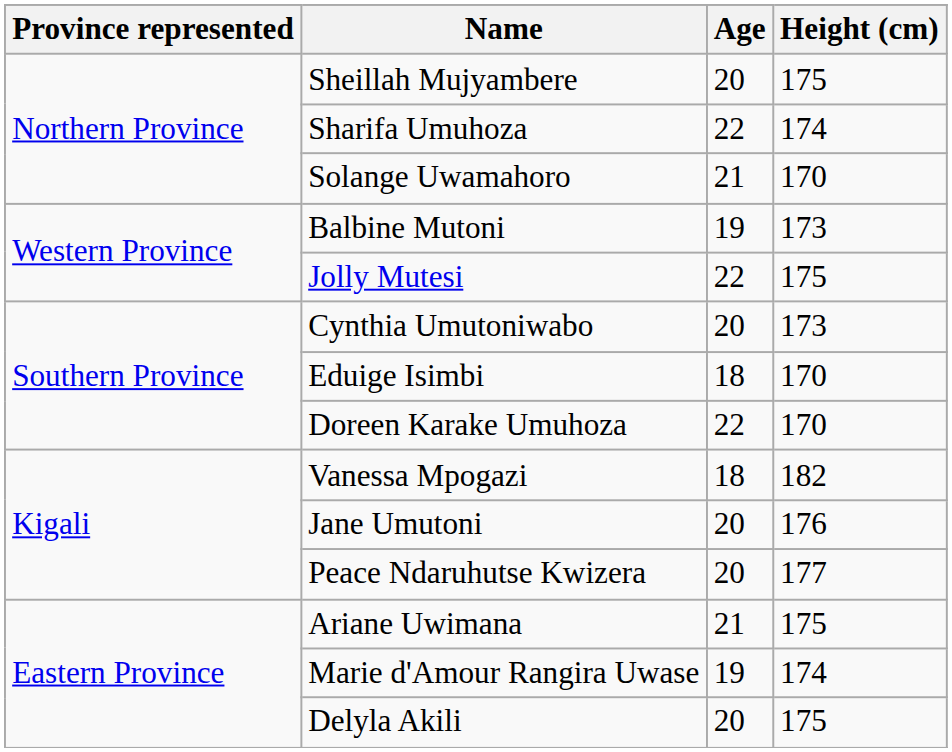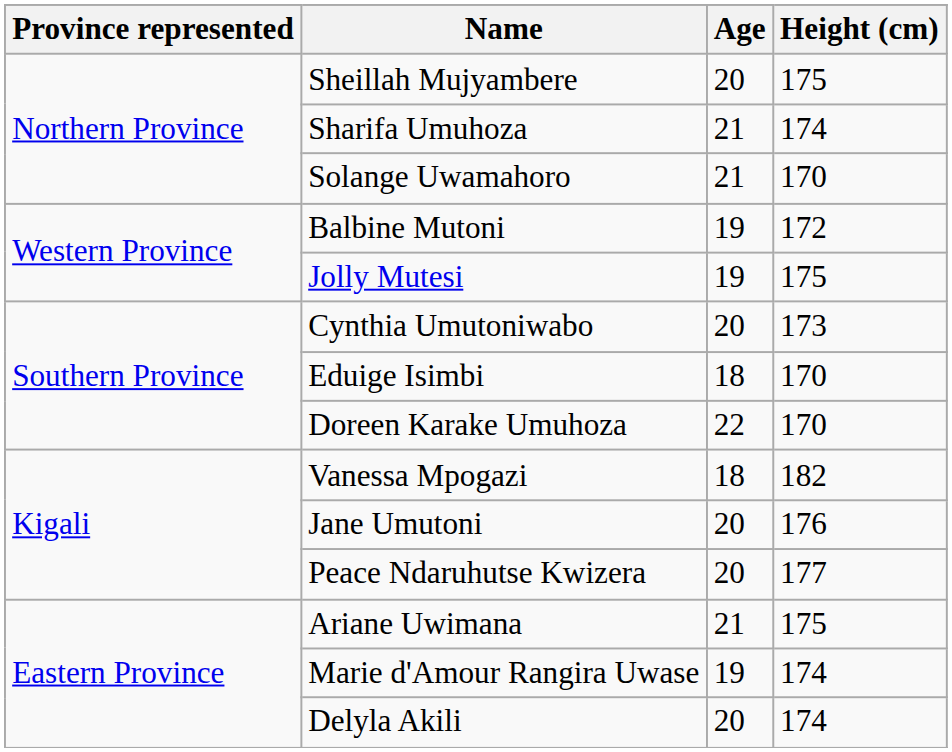Sharifa Umuhoza | Age: 22 -> 21
Balbine Mutoni | Height (cm): 173 -> 172
Jolly Mutesi | Age: 22 -> 19
Delyla Akili | Height (cm): 175 -> 174
